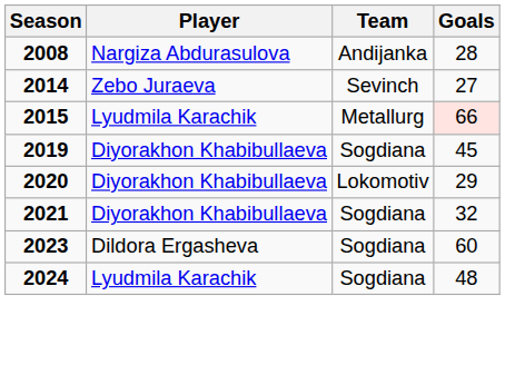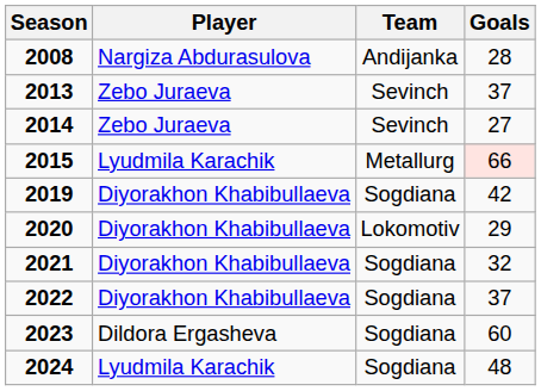+ row: 2013 | Zebo Juraeva | Sevinch | 37
2019 | Goals: 45 -> 42
+ row: 2022 | Diyorakhon Khabibullaeva | Sogdiana | 37
